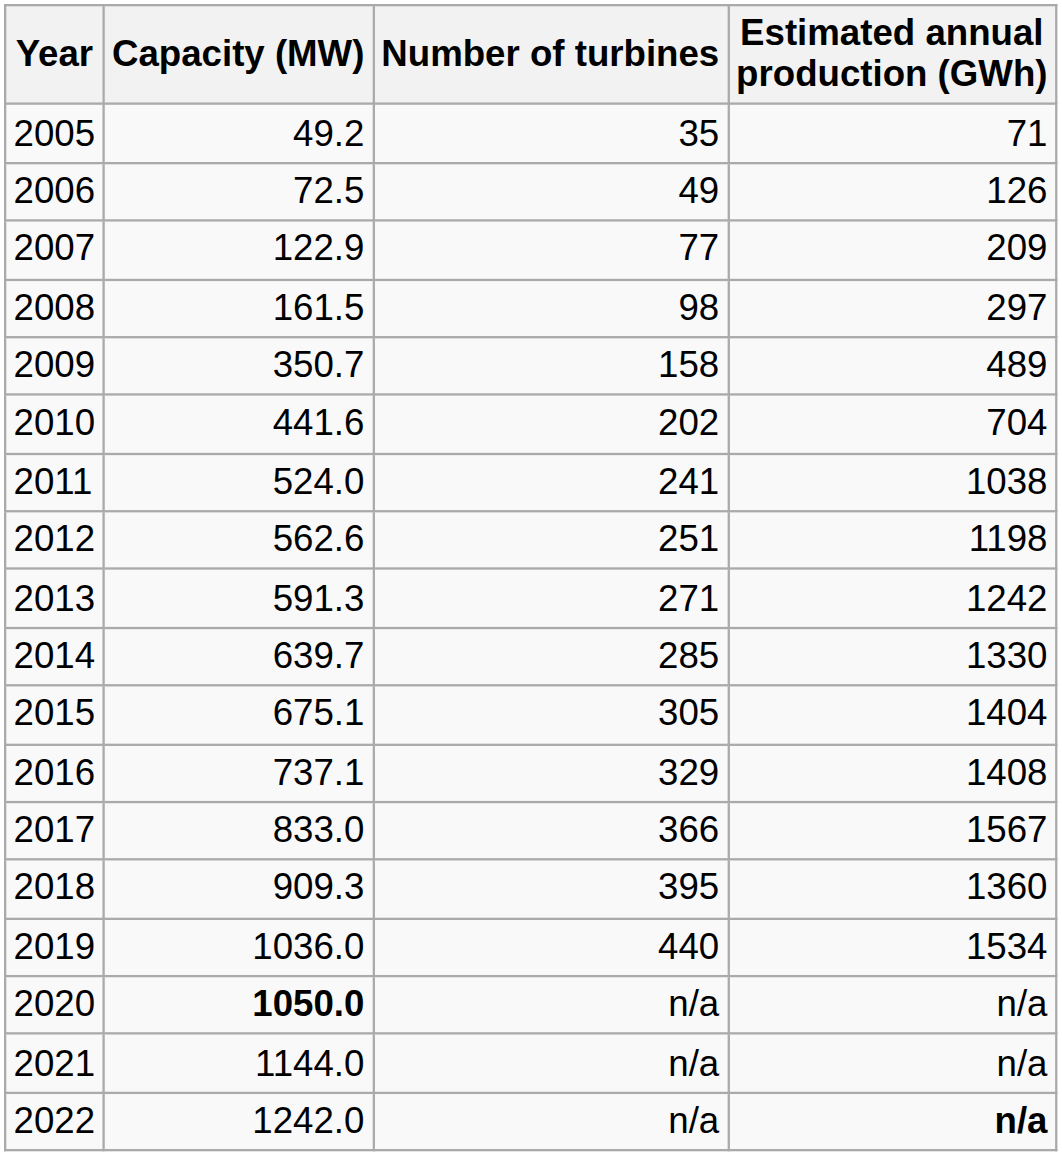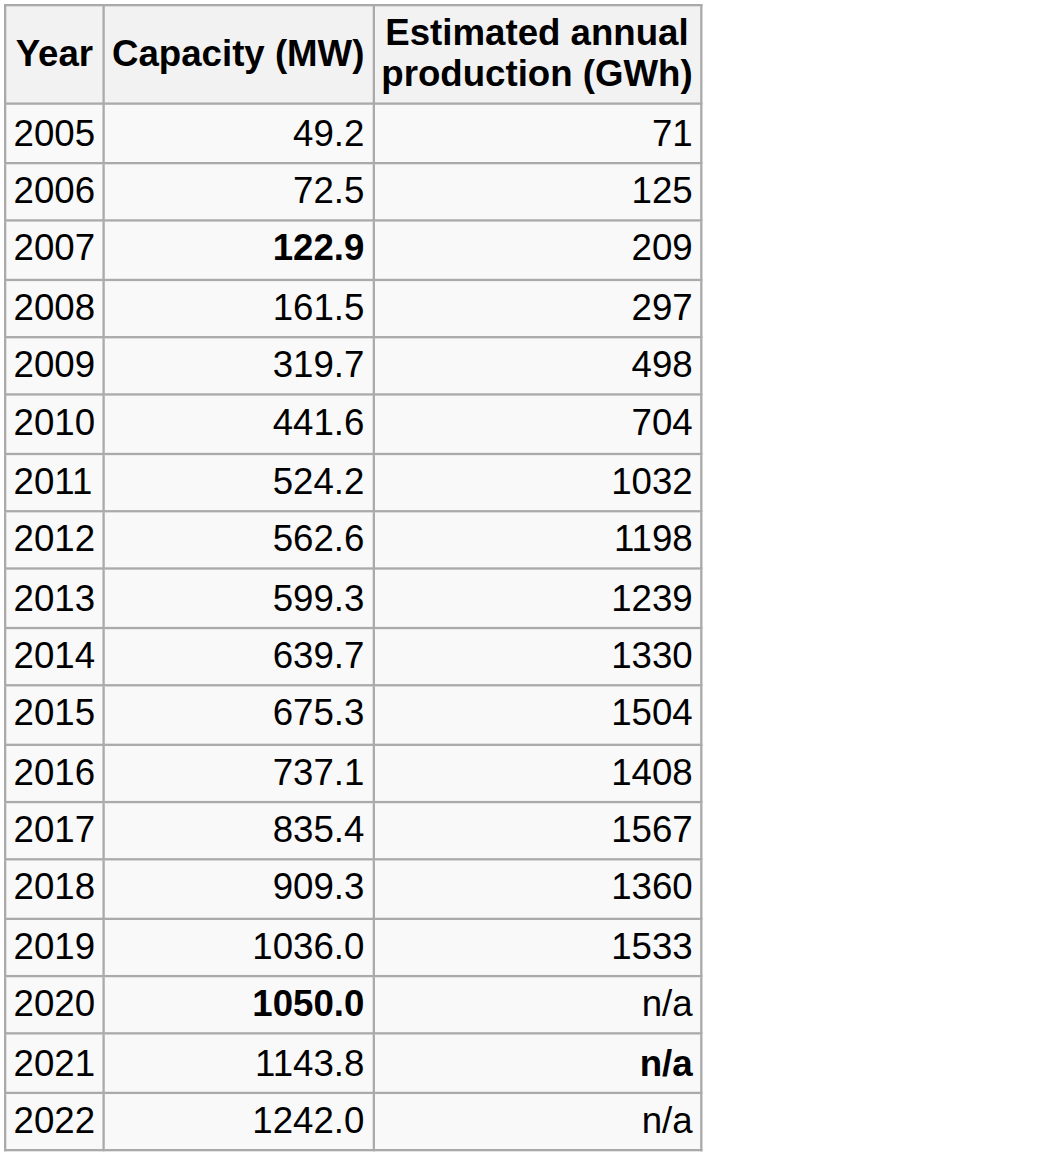- column: Number of turbines | 35 | 49 | 77 | 98 | 158 | 202 | 241 | 251 | 271 | 285 | 305 | 329 | 366 | 395 | 440 | n/a | n/a | n/a
2006 | Estimated annual production (GWh): 126 -> 125
2007 | Capacity (MW): normal -> bold
2009 | Capacity (MW): 350.7 -> 319.7
2009 | Estimated annual production (GWh): 489 -> 498
2011 | Capacity (MW): 524.0 -> 524.2
2011 | Estimated annual production (GWh): 1038 -> 1032
2013 | Capacity (MW): 591.3 -> 599.3
2013 | Estimated annual production (GWh): 1242 -> 1239
2015 | Capacity (MW): 675.1 -> 675.3
2015 | Estimated annual production (GWh): 1404 -> 1504
2017 | Capacity (MW): 833.0 -> 835.4
2019 | Estimated annual production (GWh): 1534 -> 1533
2021 | Capacity (MW): 1144.0 -> 1143.8
2021 | Estimated annual production (GWh): normal -> bold
2022 | Estimated annual production (GWh): bold -> normal
